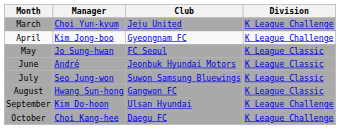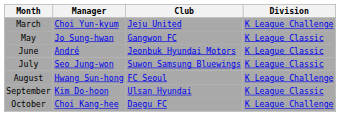- row: April | Kim Jong-boo | Gyeongnam FC | K League Challenge
May | Club: FC Seoul -> Gangwon FC
August | Club: Gangwon FC -> FC Seoul
August | Division: K League Classic -> K League Challenge
September | Division: K League Challenge -> K League Classic
